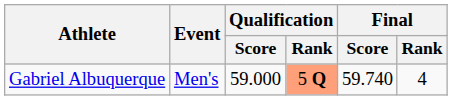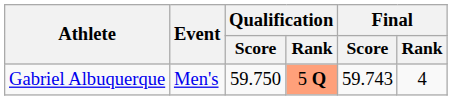Gabriel Albuquerque | Qualification / Score: 59.000 -> 59.750
Gabriel Albuquerque | Final / Score: 59.740 -> 59.743
